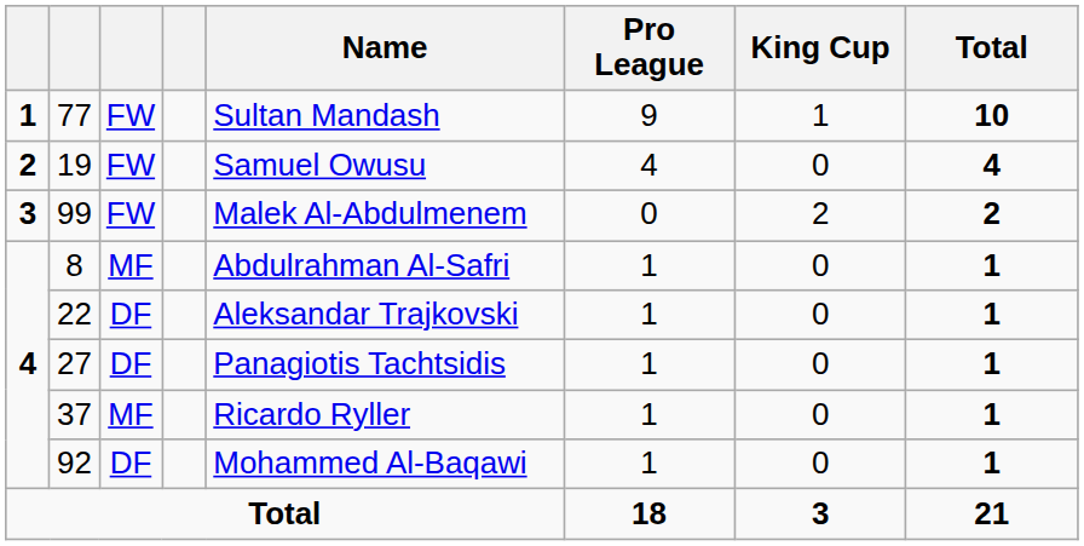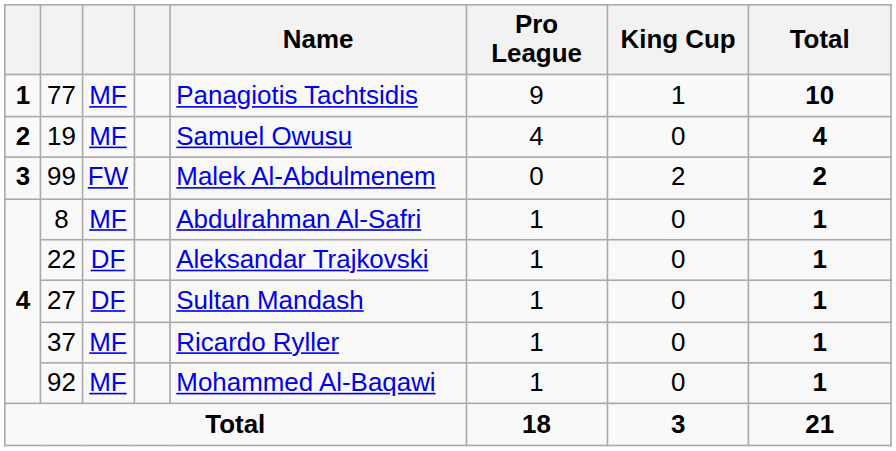77 | column 3: FW -> MF
77 | Name: Sultan Mandash -> Panagiotis Tachtsidis
19 | column 3: FW -> MF
27 | Name: Panagiotis Tachtsidis -> Sultan Mandash
92 | column 3: DF -> MF
